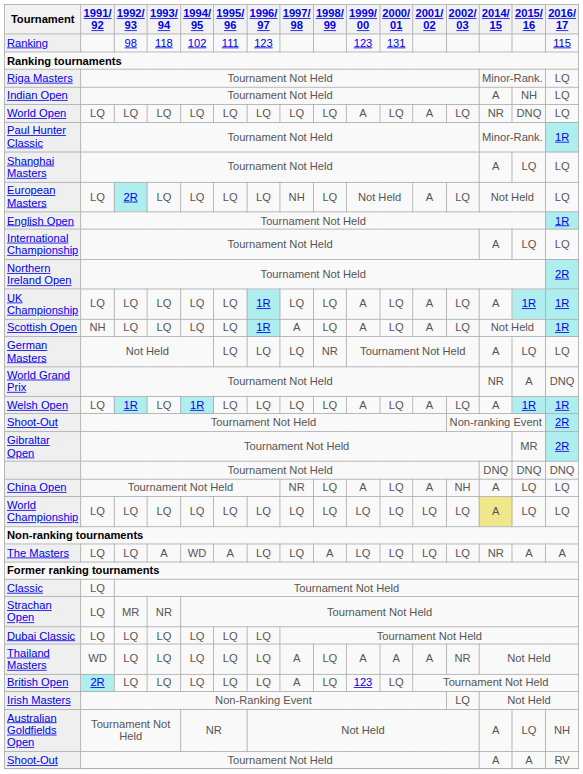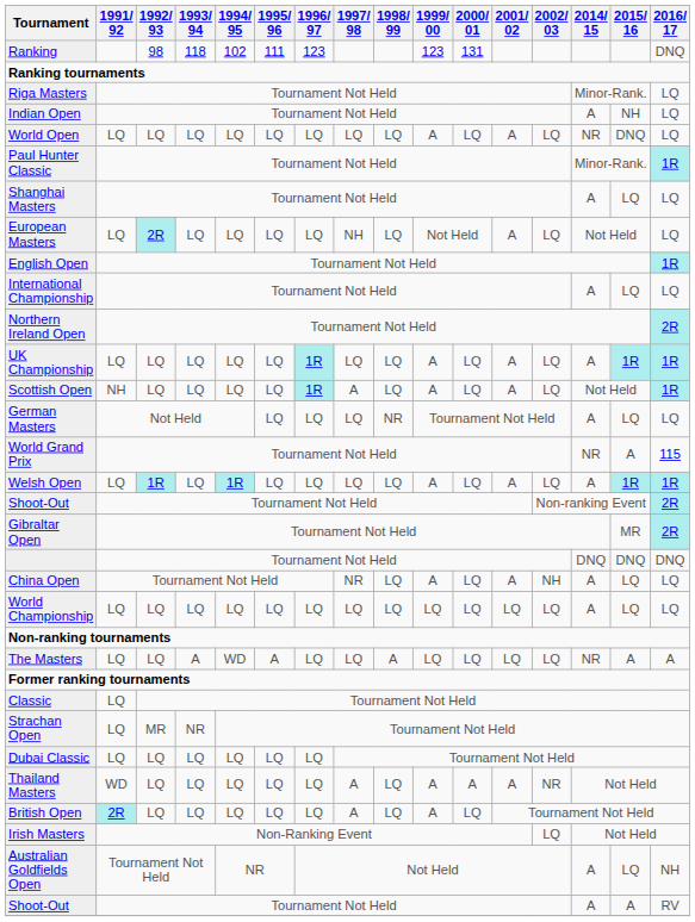Ranking | 2016/ 17: 115 -> DNQ
World Grand Prix | 2016/ 17: DNQ -> 115
World Championship | 2014/ 15: khaki background -> no background
British Open | 1999/ 00: 123 -> A
